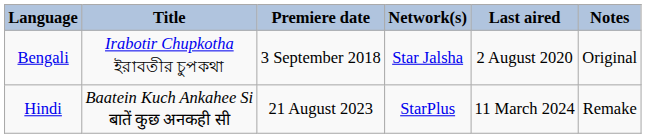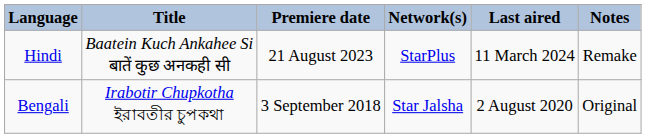rows swapped: Bengali <-> Hindi
